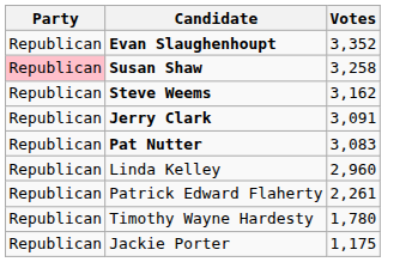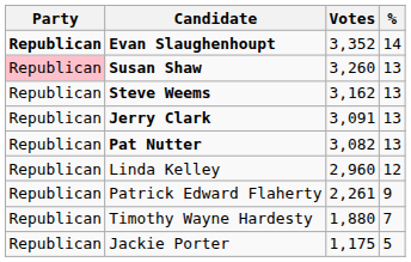+ column: % | 14 | 13 | 13 | 13 | 13 | 12 | 9 | 7 | 5
Evan Slaughenhoupt | Party: normal -> bold
Susan Shaw | Votes: 3,258 -> 3,260
Pat Nutter | Votes: 3,083 -> 3,082
Timothy Wayne Hardesty | Votes: 1,780 -> 1,880
